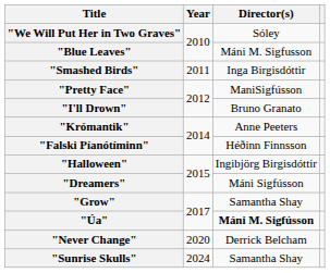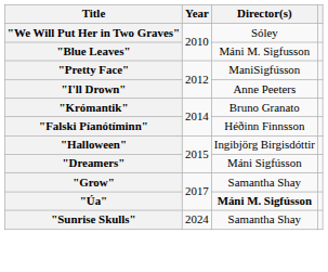- row: "Smashed Birds" | 2011 | Inga Birgisdóttir
"I'll Drown" | Director(s): Bruno Granato -> Anne Peeters
"Krómantik" | Director(s): Anne Peeters -> Bruno Granato
- row: "Never Change" | 2020 | Derrick Belcham
